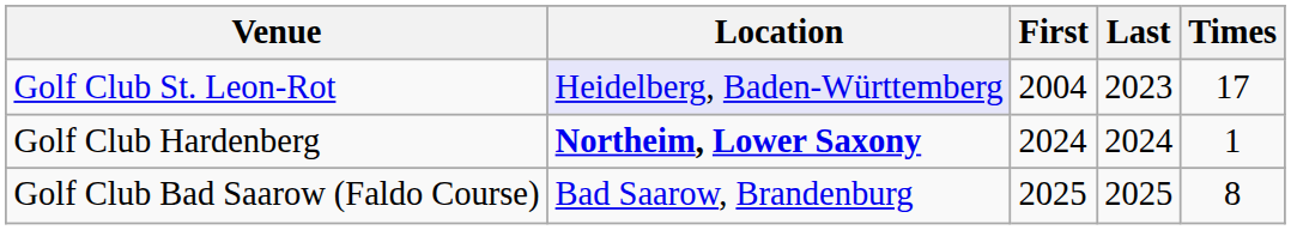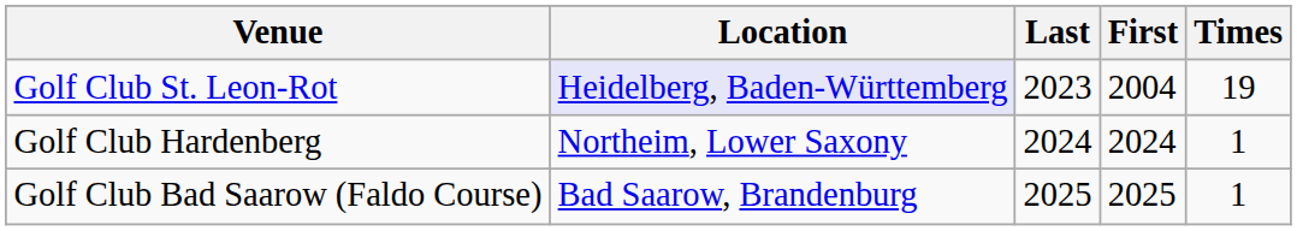columns swapped: First <-> Last
Golf Club St. Leon-Rot | Times: 17 -> 19
Golf Club Hardenberg | Location: bold -> normal
Golf Club Bad Saarow (Faldo Course) | Times: 8 -> 1
